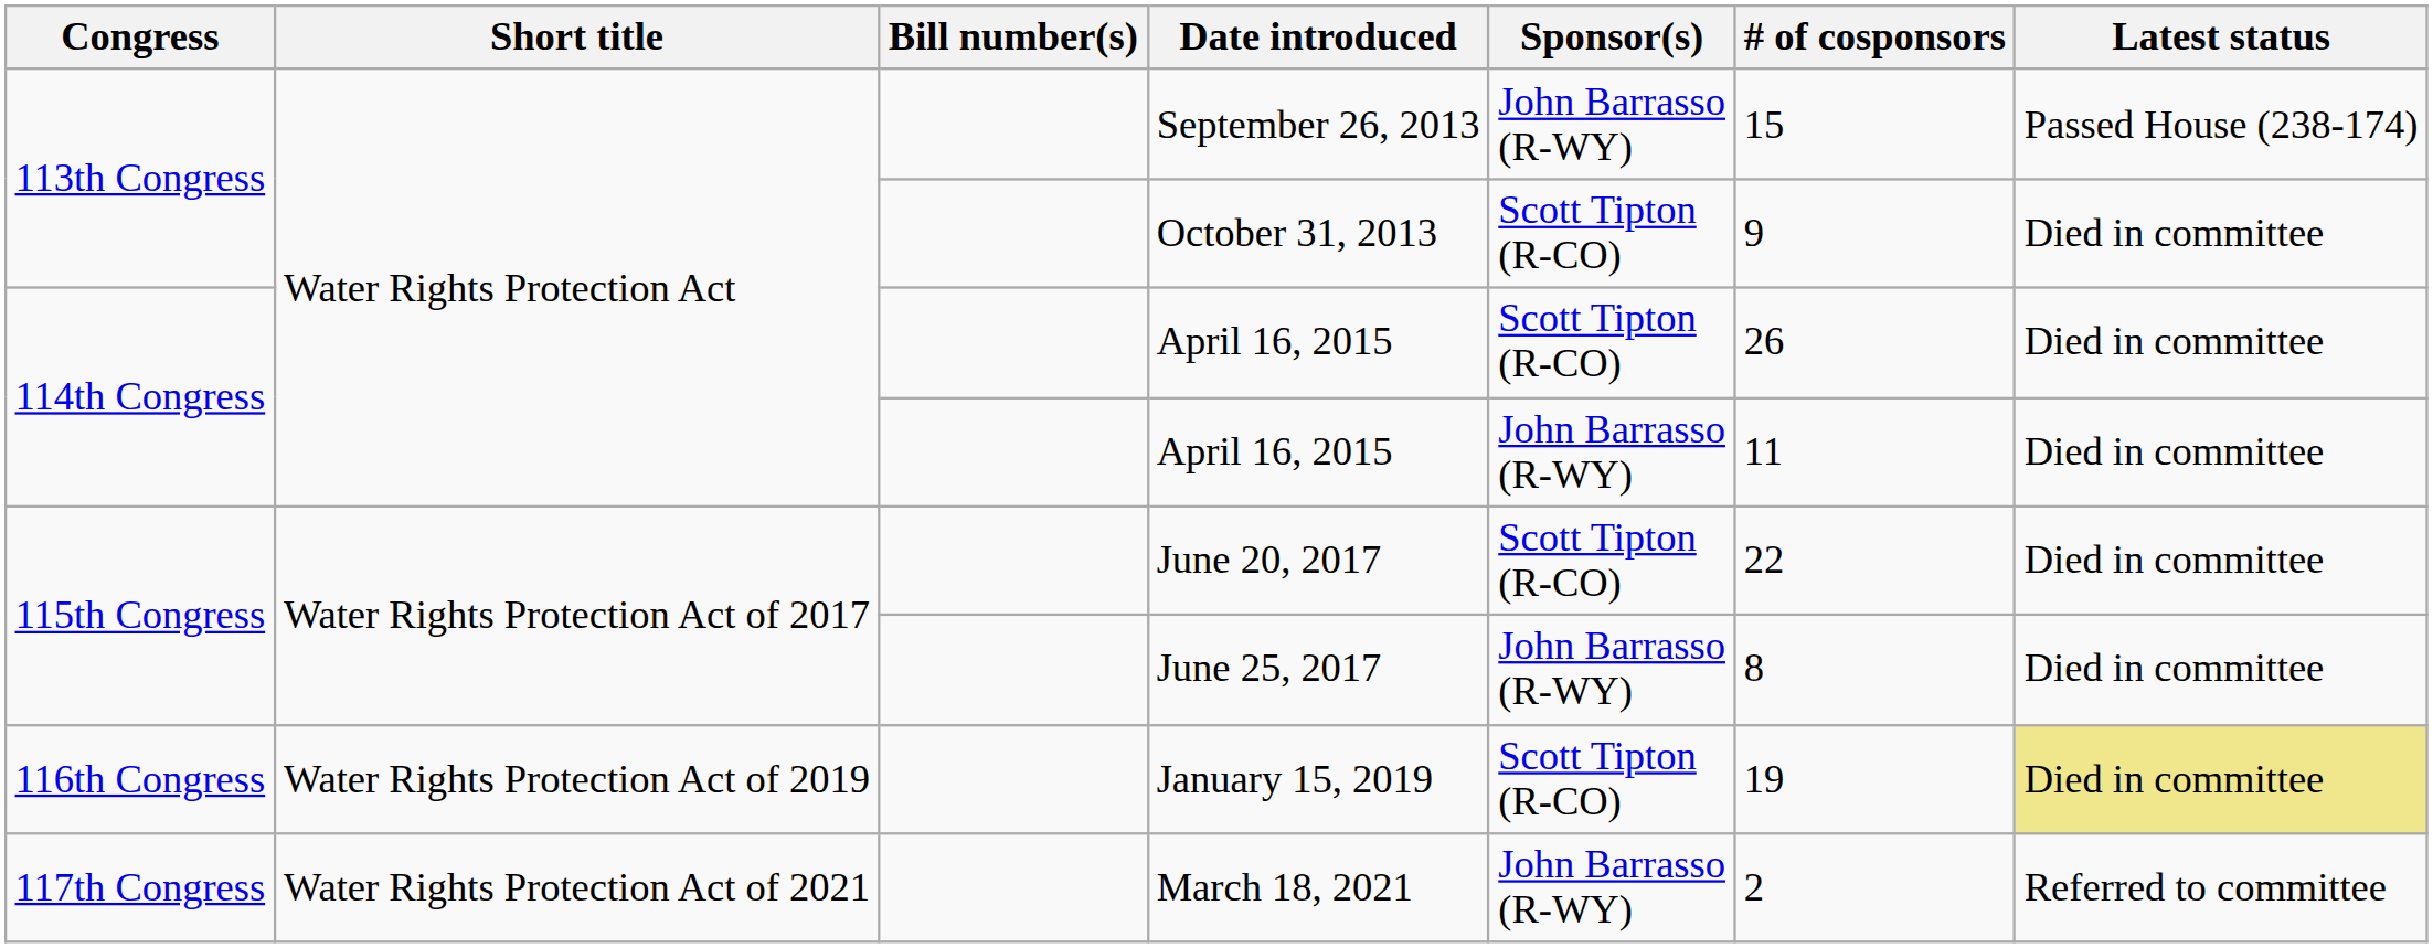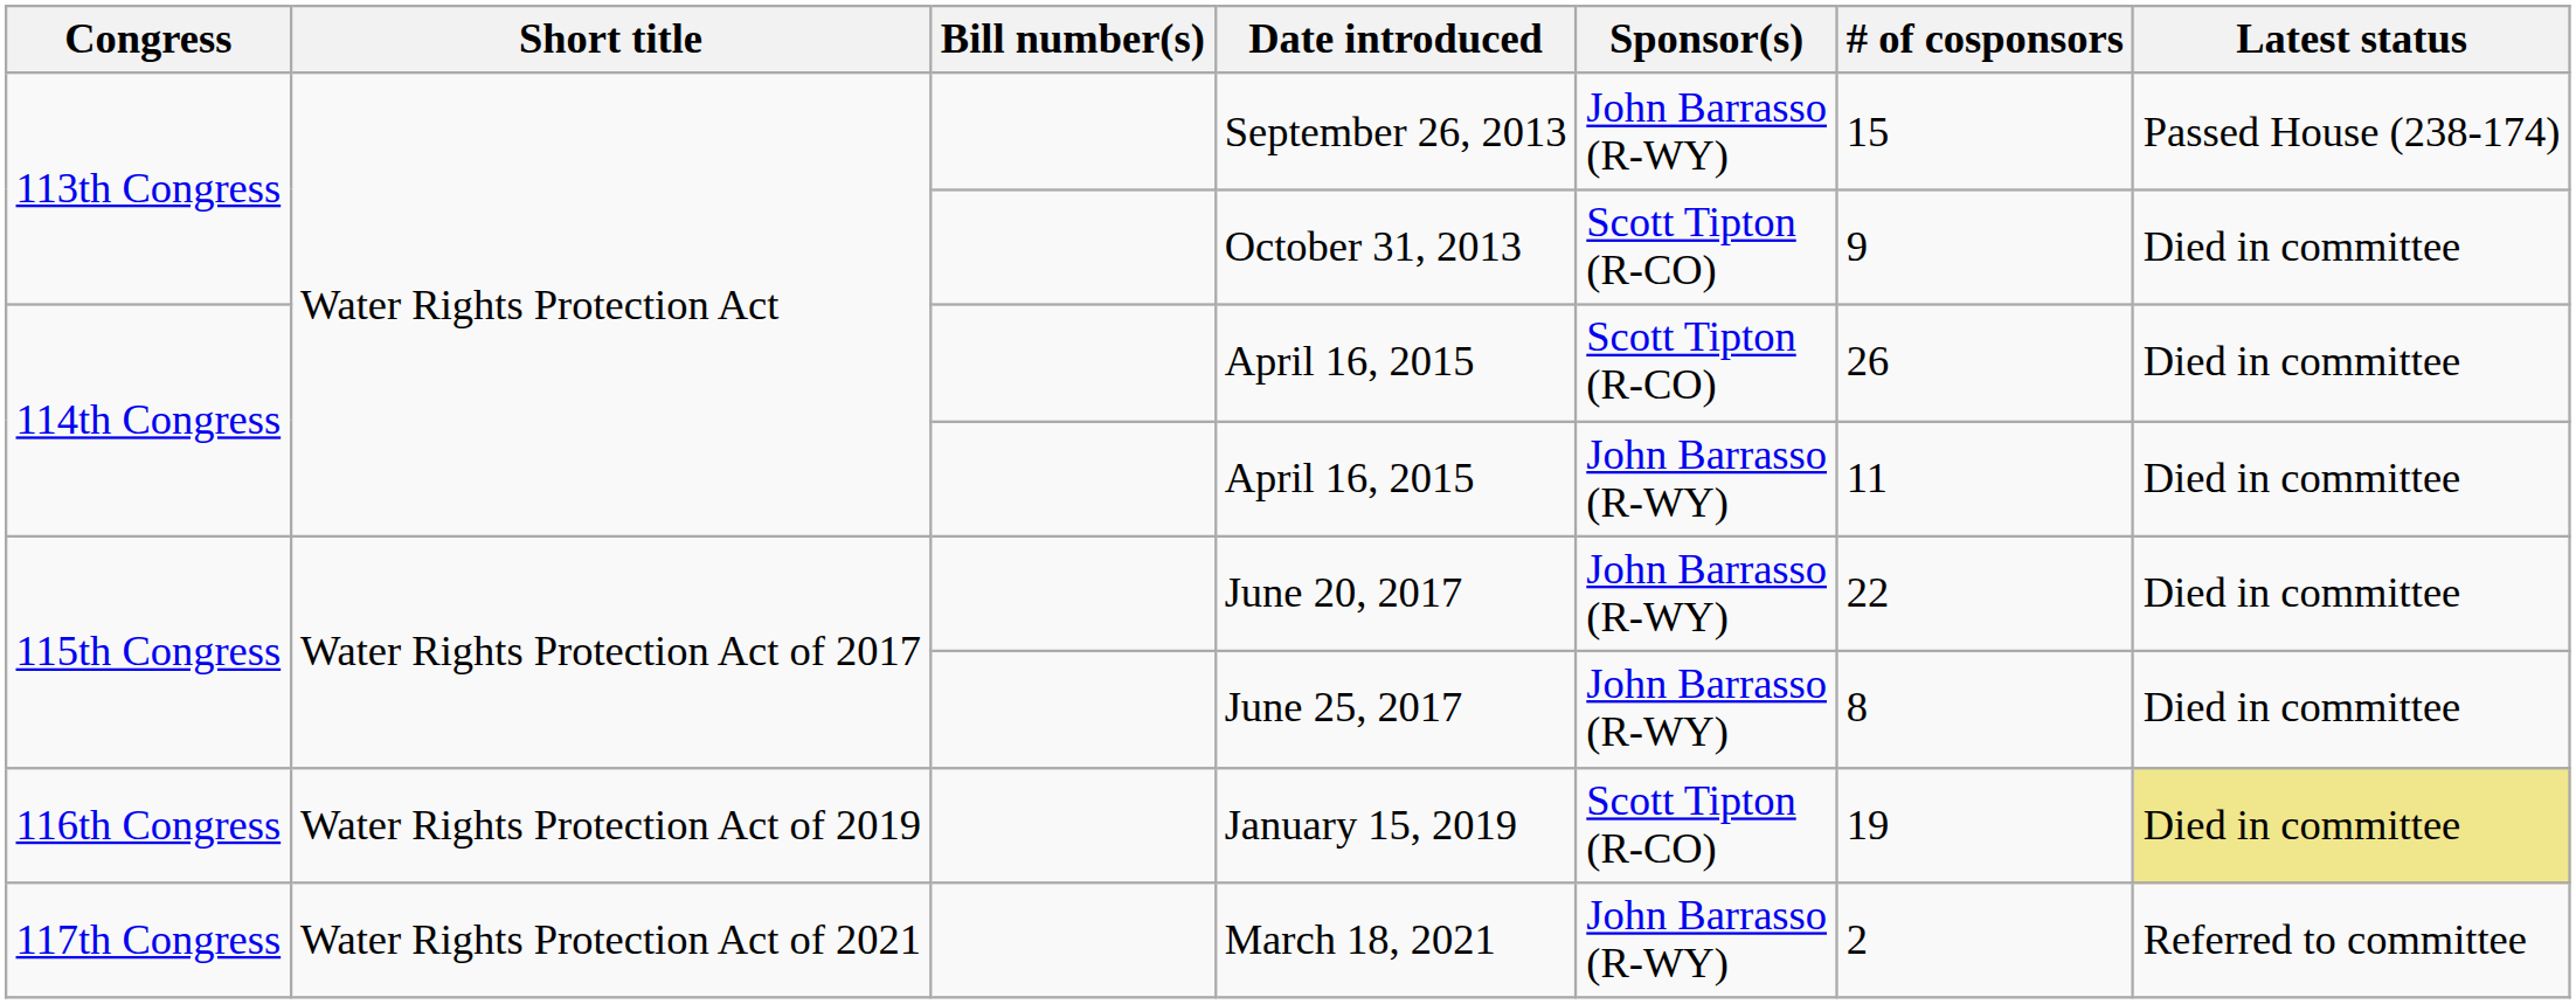June 20, 2017 | Sponsor(s): Scott Tipton (R-CO) -> John Barrasso (R-WY)
